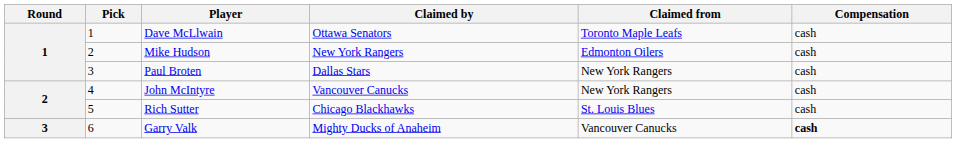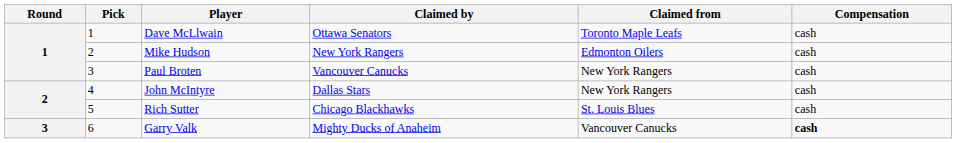Paul Broten | Claimed by: Dallas Stars -> Vancouver Canucks
John McIntyre | Claimed by: Vancouver Canucks -> Dallas Stars
